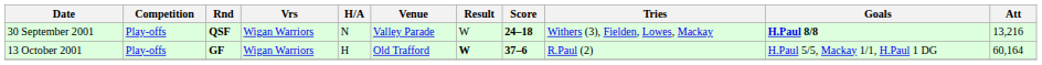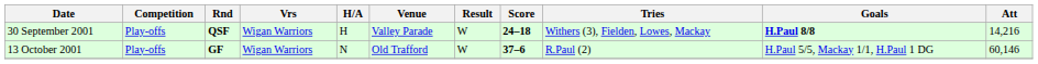30 September 2001 | H/A: N -> H
30 September 2001 | Att: 13,216 -> 14,216
13 October 2001 | H/A: H -> N
13 October 2001 | Result: bold -> normal
13 October 2001 | Att: 60,164 -> 60,146
